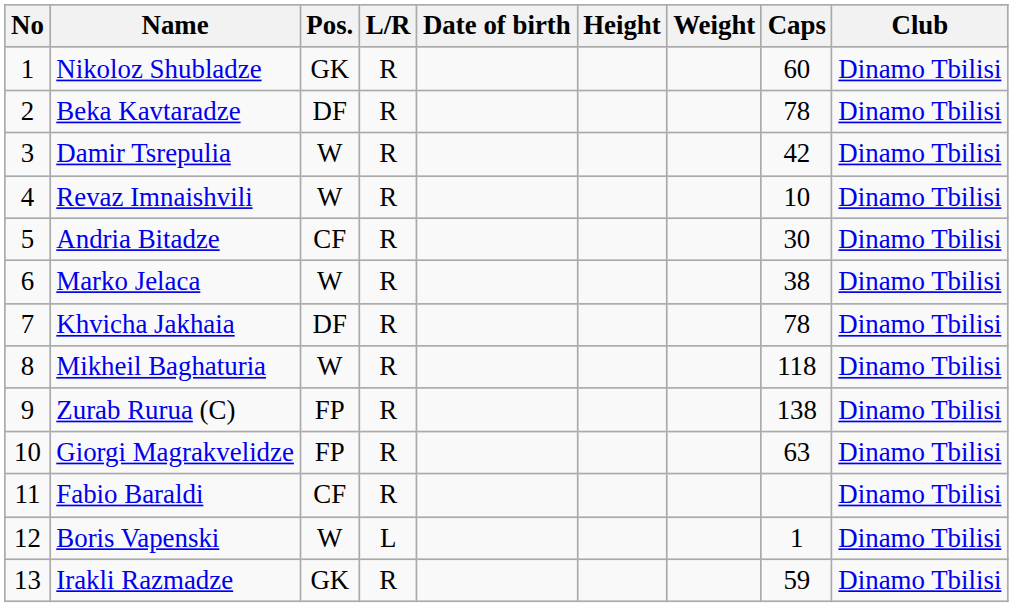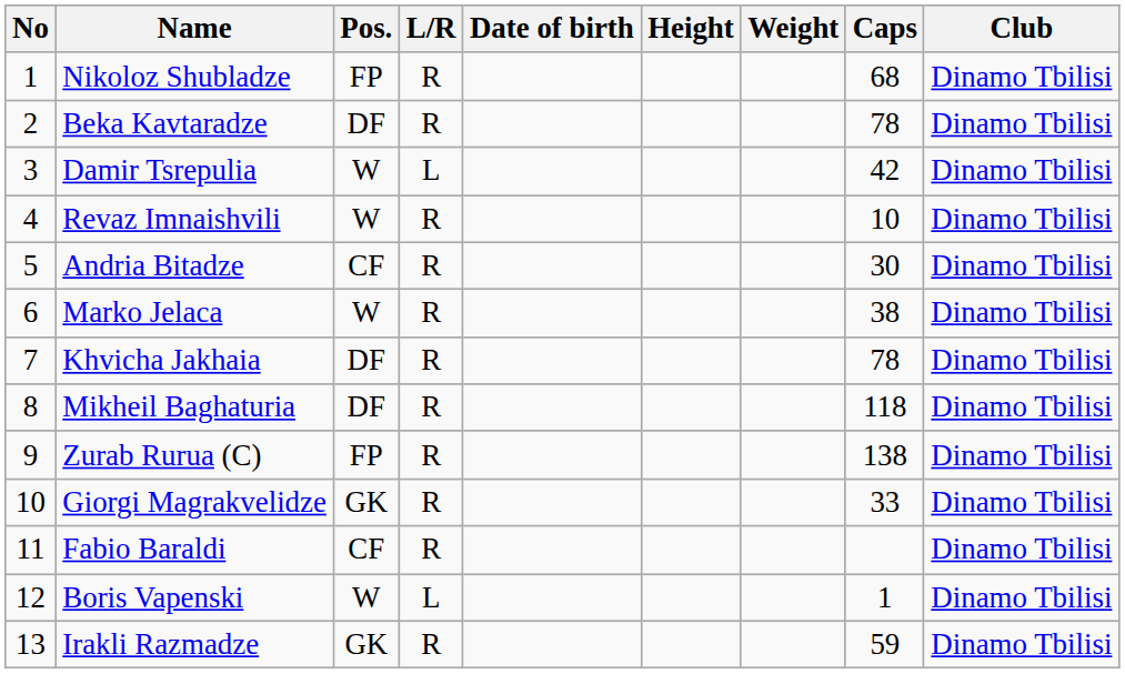Nikoloz Shubladze | Pos.: GK -> FP
Nikoloz Shubladze | Caps: 60 -> 68
Damir Tsrepulia | L/R: R -> L
Mikheil Baghaturia | Pos.: W -> DF
Giorgi Magrakvelidze | Pos.: FP -> GK
Giorgi Magrakvelidze | Caps: 63 -> 33
